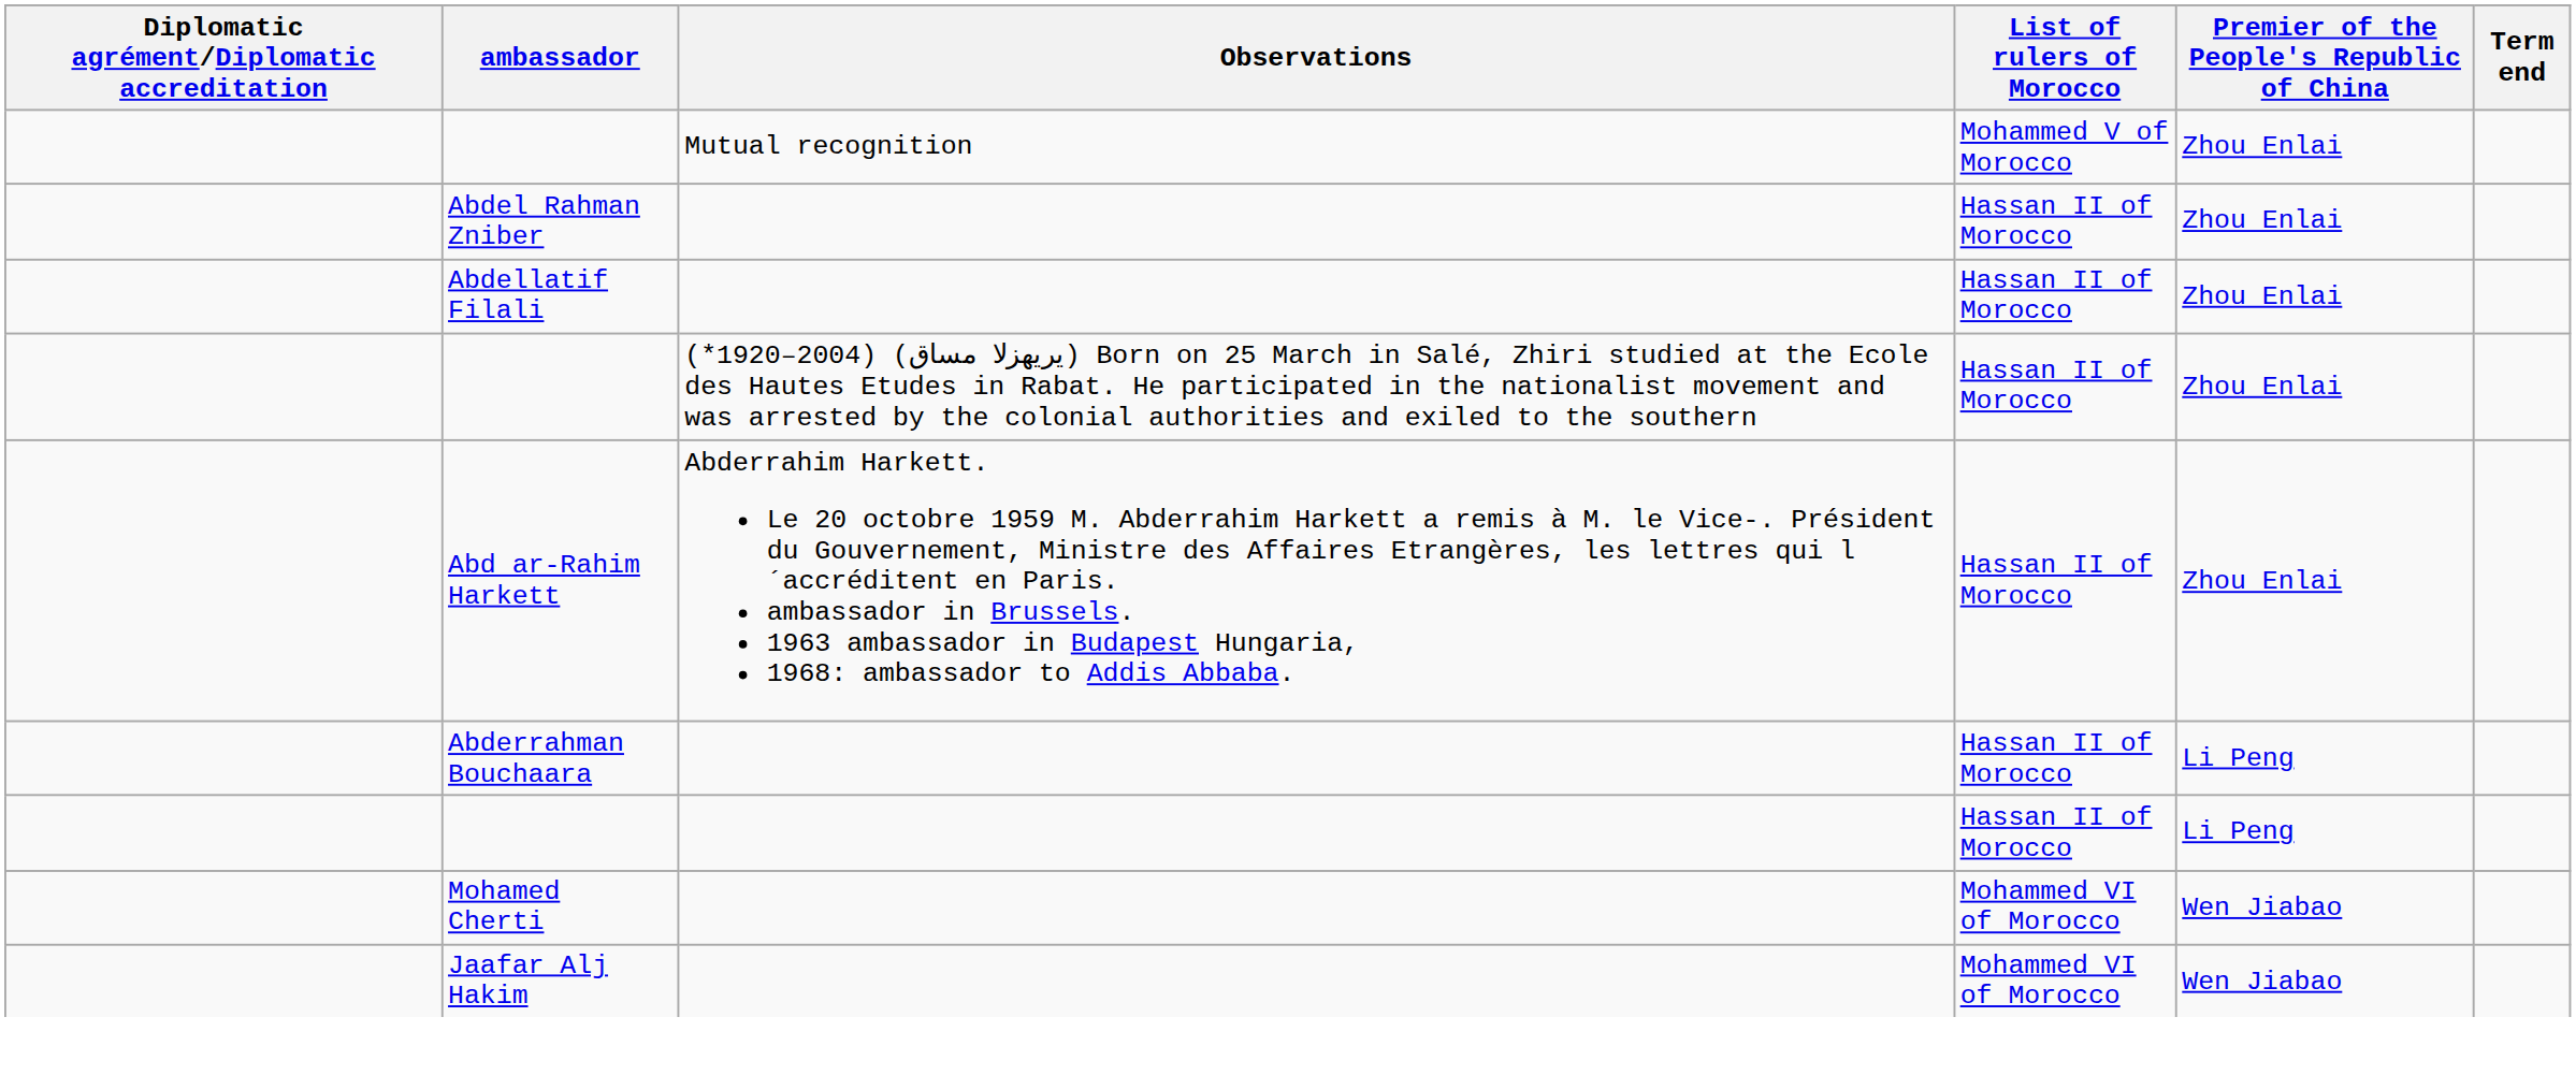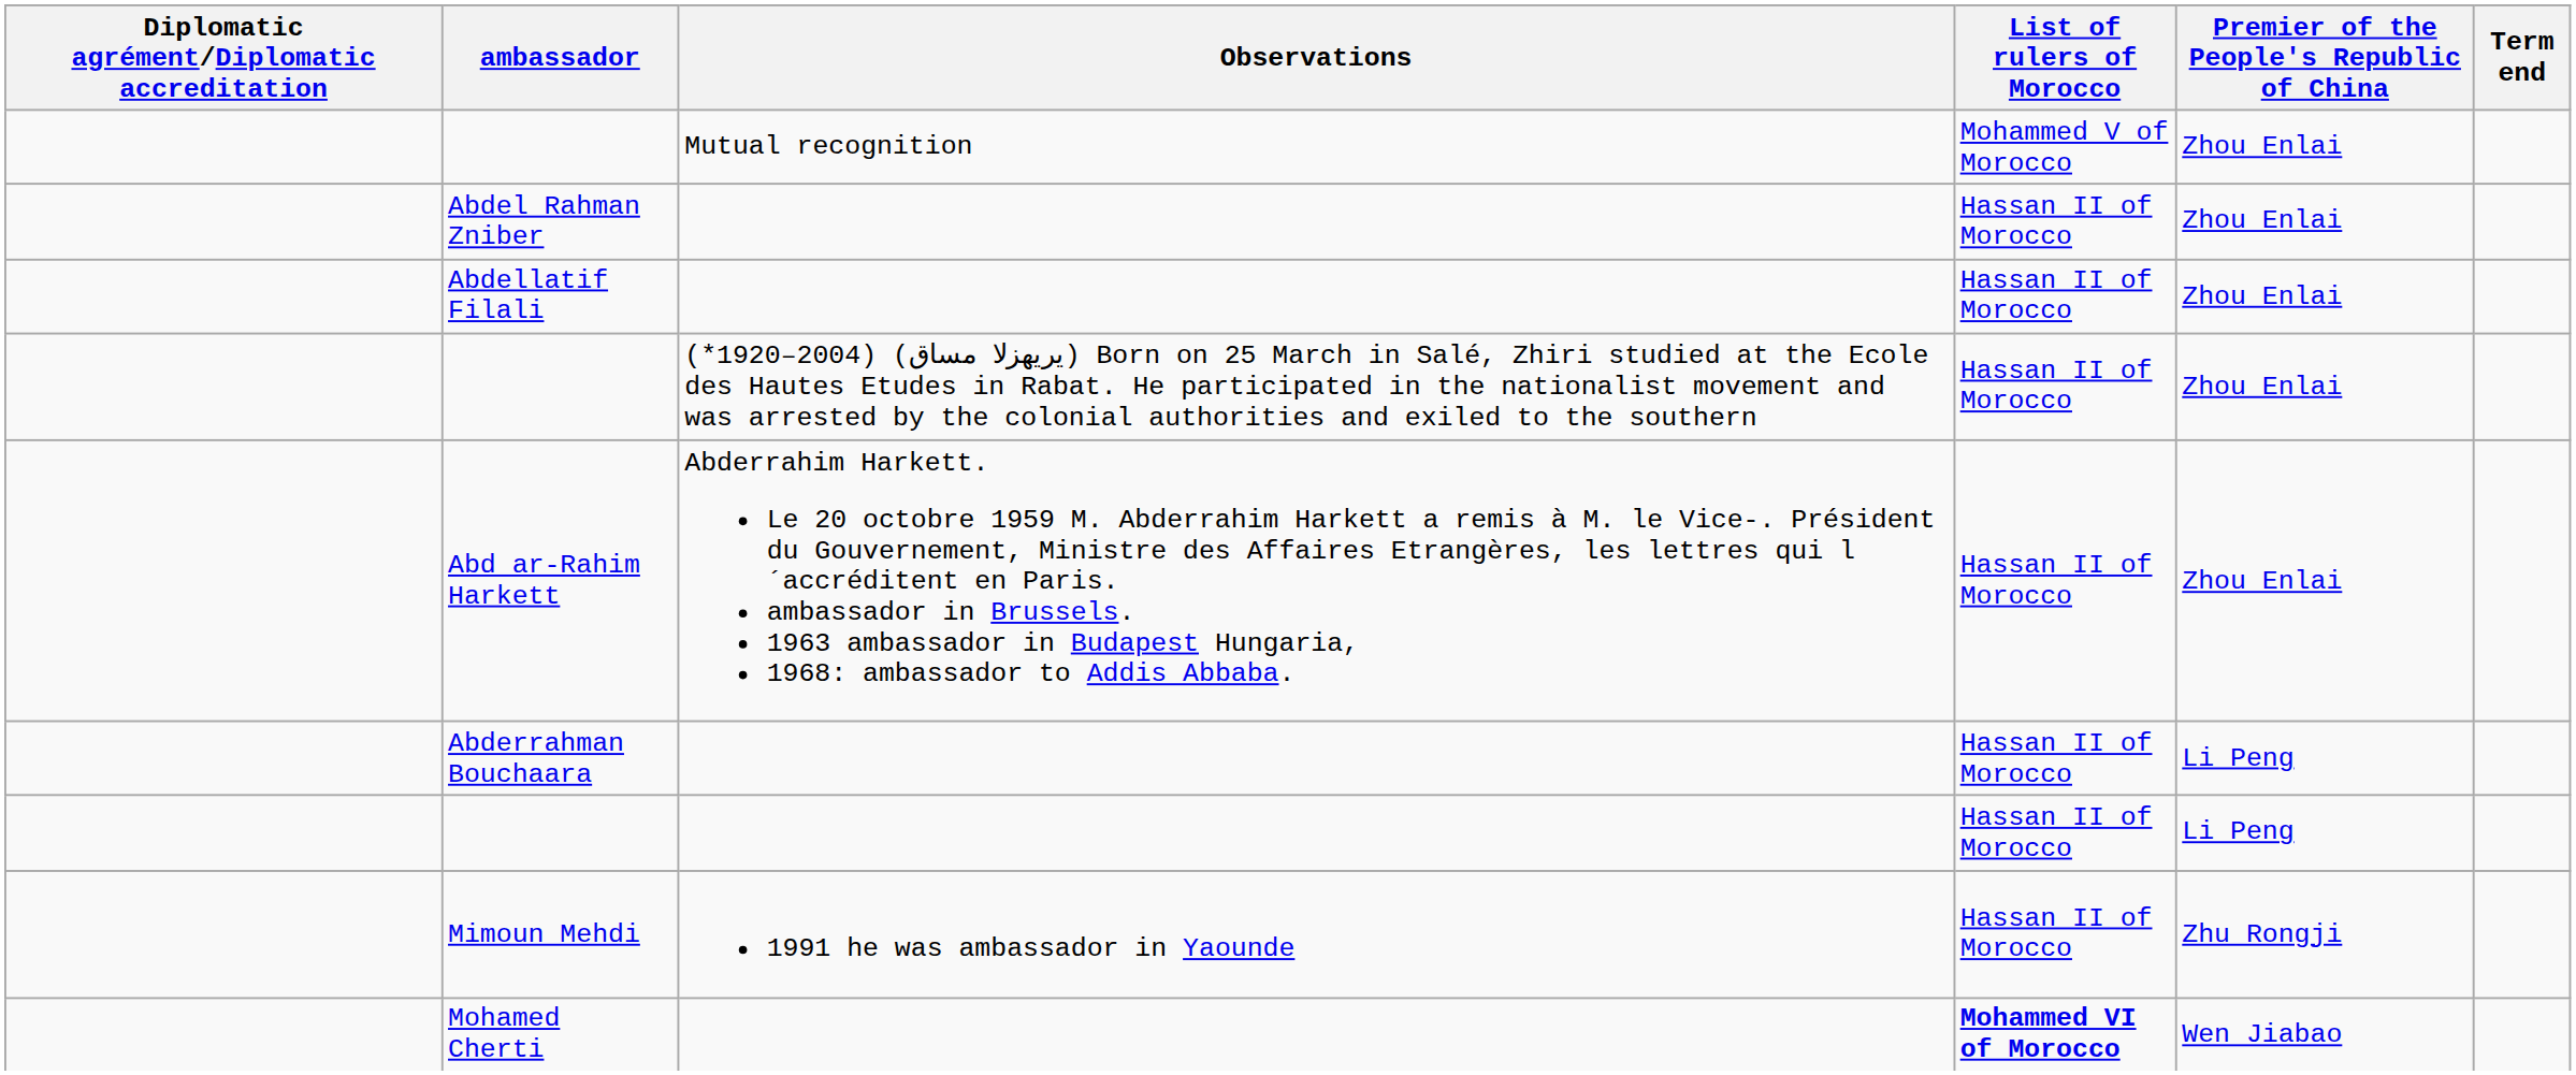+ row: Mimoun Mehdi | 1991 he was ambassador in Yaounde | Hassan II of Morocco | Zhu Rongji
Mohamed Cherti | List of rulers of Morocco: normal -> bold
- row: Jaafar Alj Hakim | Mohammed VI of Morocco | Wen Jiabao
